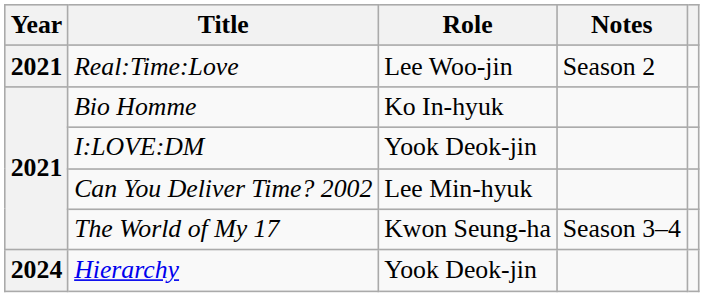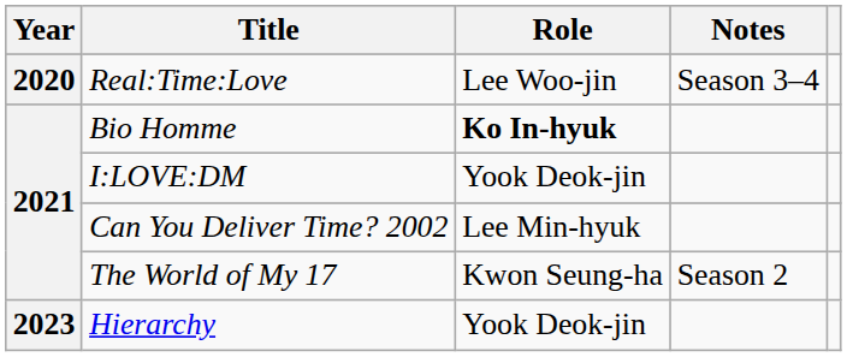Real:Time:Love | Year: 2021 -> 2020
Real:Time:Love | Notes: Season 2 -> Season 3–4
Bio Homme | Role: normal -> bold
The World of My 17 | Notes: Season 3–4 -> Season 2
Hierarchy | Year: 2024 -> 2023
